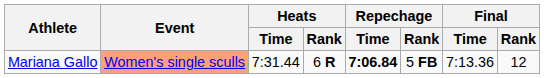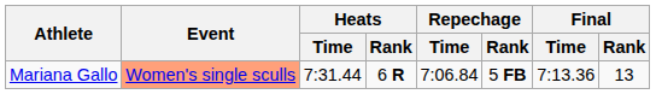Mariana Gallo | Repechage / Time: bold -> normal
Mariana Gallo | Final / Rank: 12 -> 13
